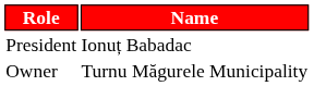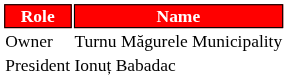rows swapped: Owner <-> President
